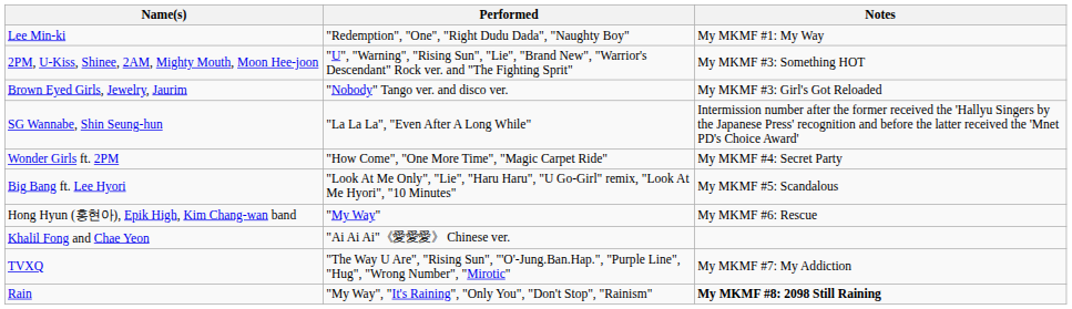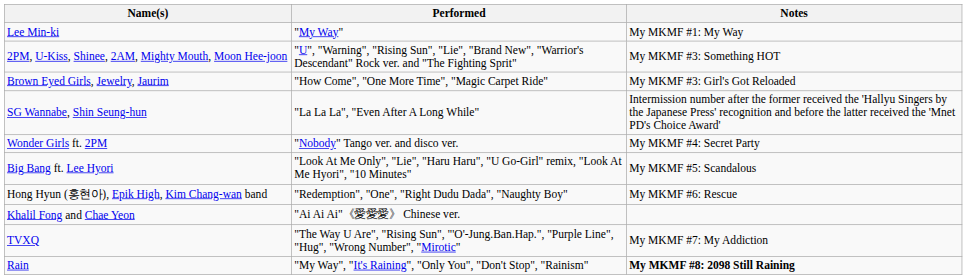Lee Min-ki | Performed: "Redemption", "One", "Right Dudu Dada", "Naughty Boy" -> "My Way"
Brown Eyed Girls, Jewelry, Jaurim | Performed: "Nobody" Tango ver. and disco ver. -> "How Come", "One More Time", "Magic Carpet Ride"
Wonder Girls ft. 2PM | Performed: "How Come", "One More Time", "Magic Carpet Ride" -> "Nobody" Tango ver. and disco ver.
Hong Hyun (홍현아), Epik High, Kim Chang-wan band | Performed: "My Way" -> "Redemption", "One", "Right Dudu Dada", "Naughty Boy"
